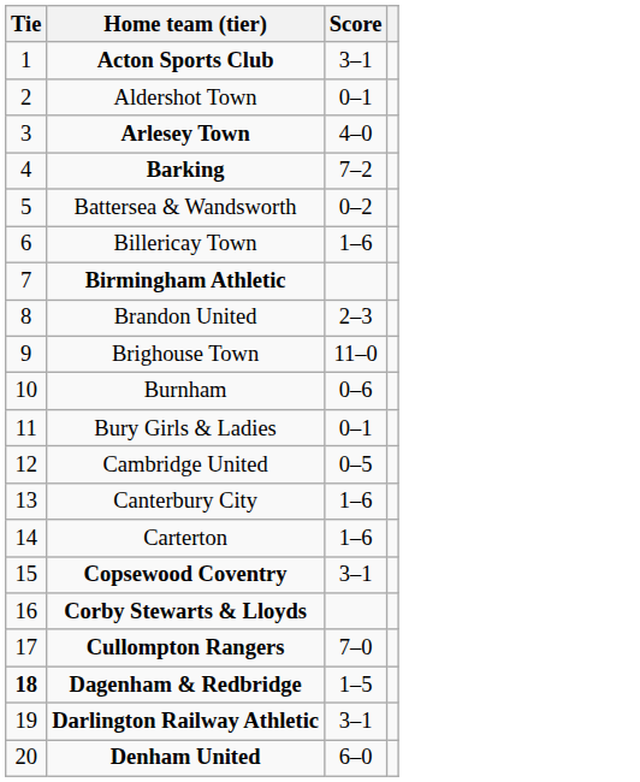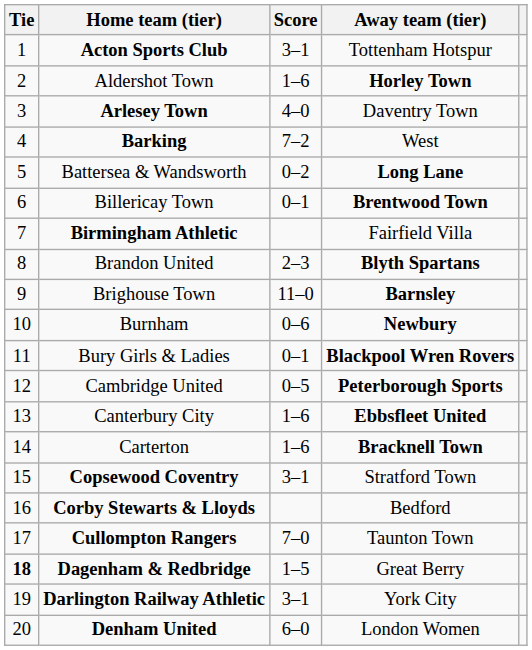+ column: Away team (tier) | Tottenham Hotspur | Horley Town | Daventry Town | West | Long Lane | Brentwood Town | Fairfield Villa | Blyth Spartans | Barnsley | Newbury | Blackpool Wren Rovers | Peterborough Sports | Ebbsfleet United | Bracknell Town | Stratford Town | Bedford | Taunton Town | Great Berry | York City | London Women
Aldershot Town | Score: 0–1 -> 1–6
Billericay Town | Score: 1–6 -> 0–1
